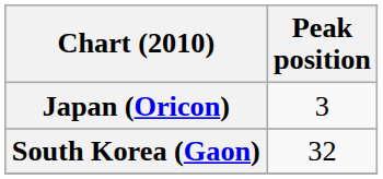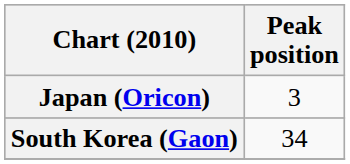South Korea (Gaon) | Peak position: 32 -> 34
